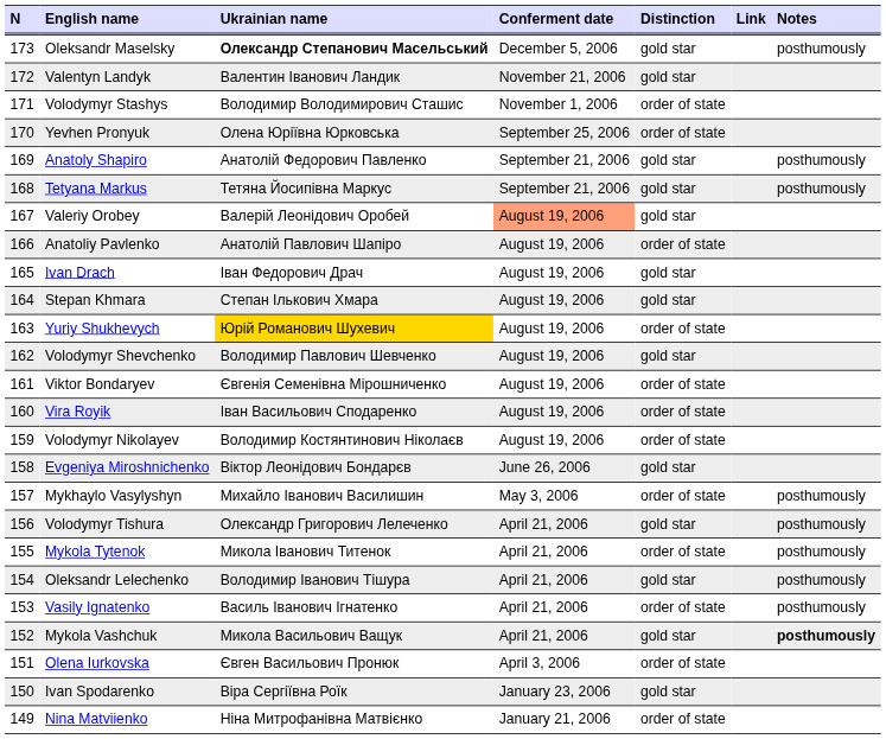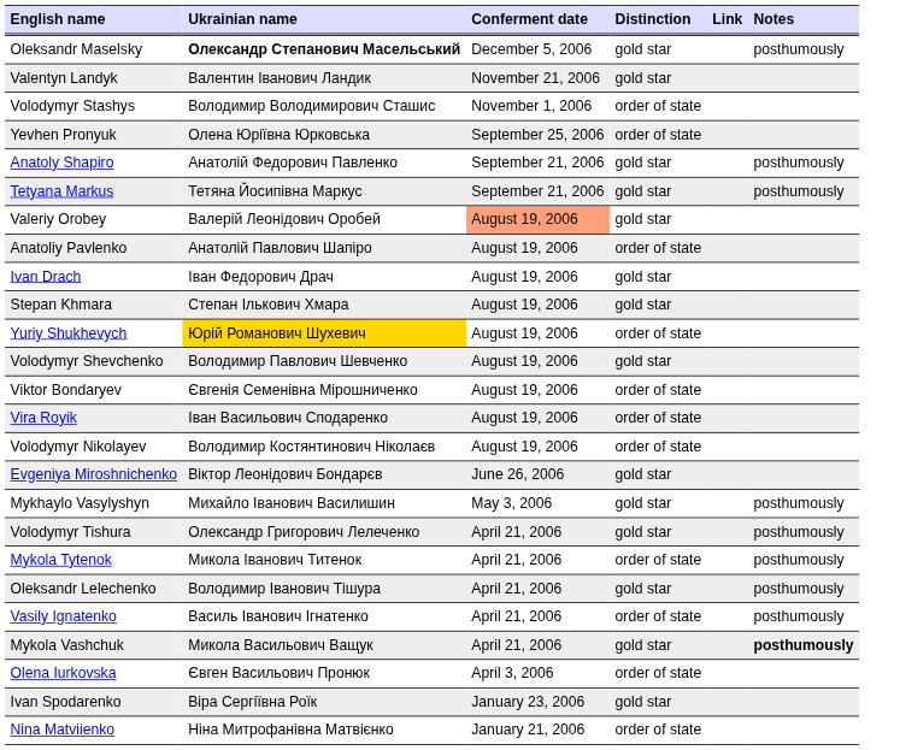- column: N | 173 | 172 | 171 | 170 | 169 | 168 | 167 | 166 | 165 | 164 | 163 | 162 | 161 | 160 | 159 | 158 | 157 | 156 | 155 | 154 | 153 | 152 | 151 | 150 | 149
Mykhaylo Vasylyshyn | Distinction: order of state -> gold star
